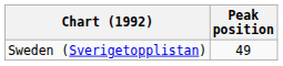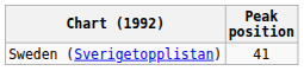Sweden (Sverigetopplistan) | Peak position: 49 -> 41
